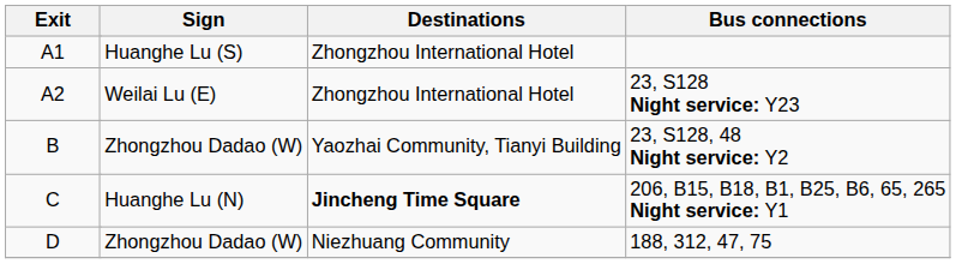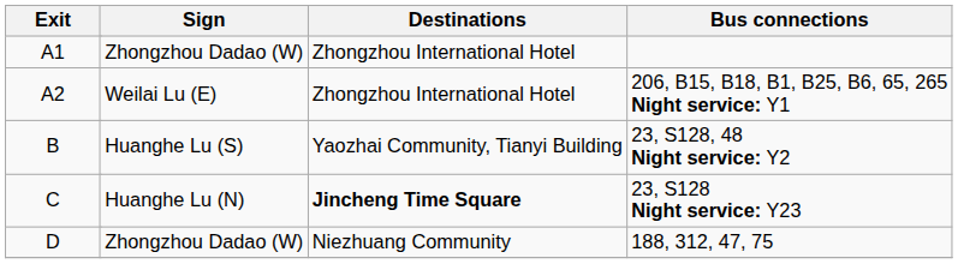A1 | Sign: Huanghe Lu (S) -> Zhongzhou Dadao (W)
A2 | Bus connections: 23, S128 Night service: Y23 -> 206, B15, B18, B1, B25, B6, 65, 265 Night service: Y1
B | Sign: Zhongzhou Dadao (W) -> Huanghe Lu (S)
C | Bus connections: 206, B15, B18, B1, B25, B6, 65, 265 Night service: Y1 -> 23, S128 Night service: Y23
